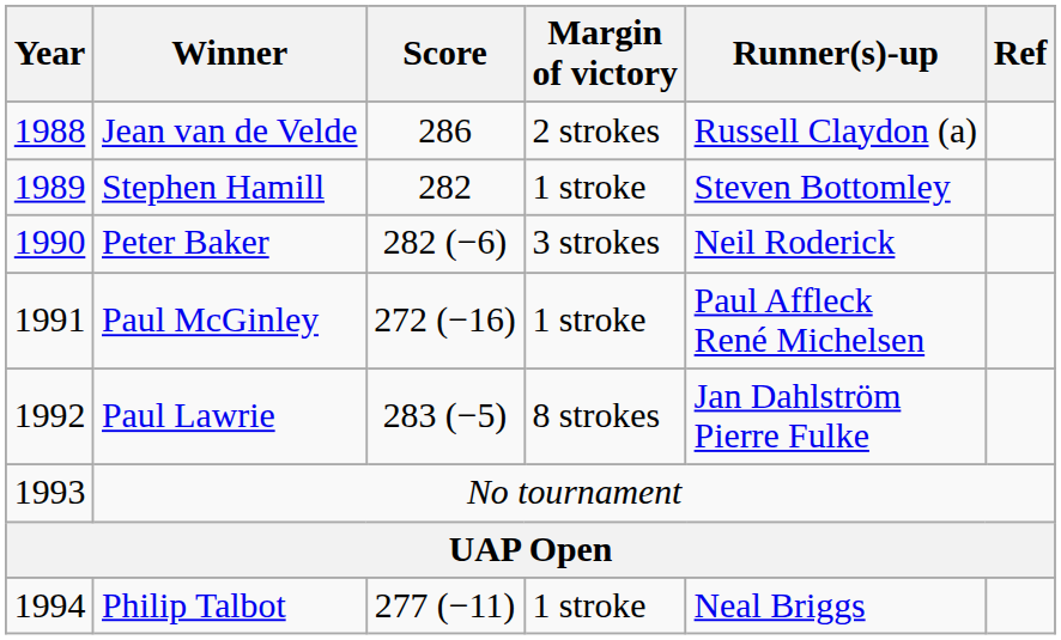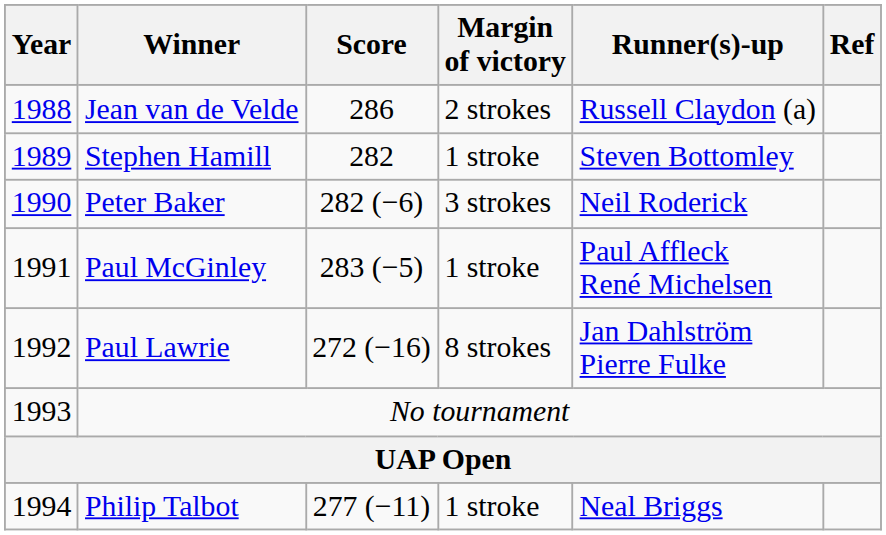Paul McGinley | Score: 272 (−16) -> 283 (−5)
Paul Lawrie | Score: 283 (−5) -> 272 (−16)
